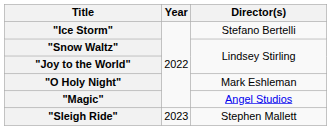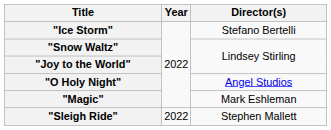"O Holy Night" | Director(s): Mark Eshleman -> Angel Studios
"Magic" | Director(s): Angel Studios -> Mark Eshleman
"Sleigh Ride" | Year: 2023 -> 2022
